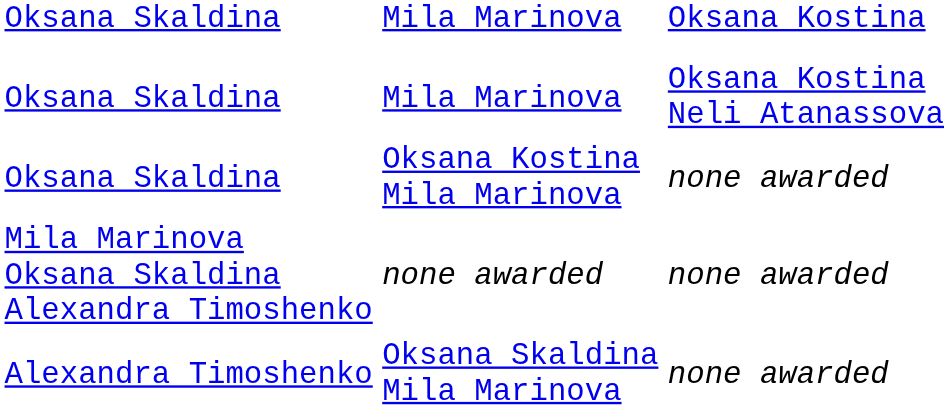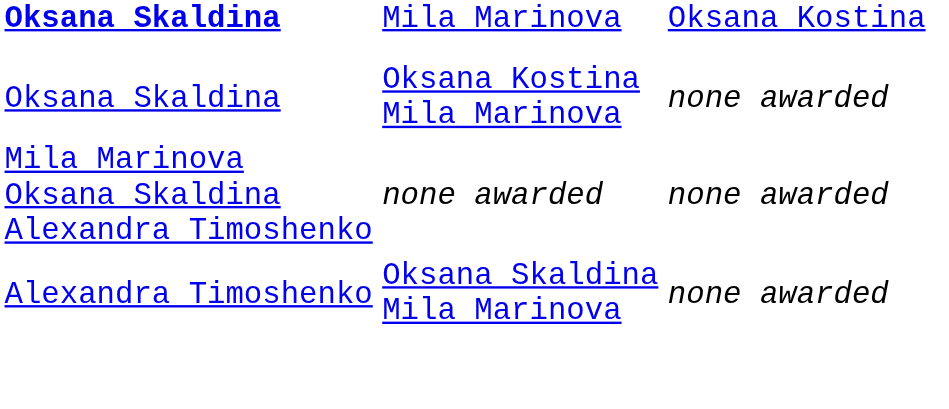Mila Marinova / Oksana Kostina | column 2: normal -> bold
- row: Oksana Skaldina | Mila Marinova | Oksana Kostina Neli Atanassova
